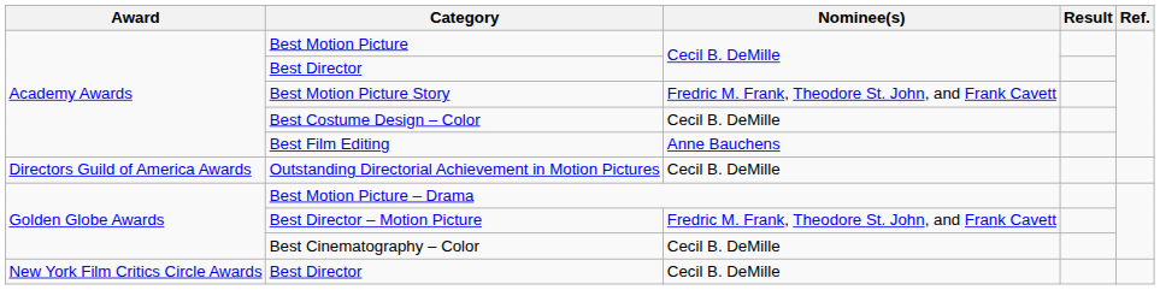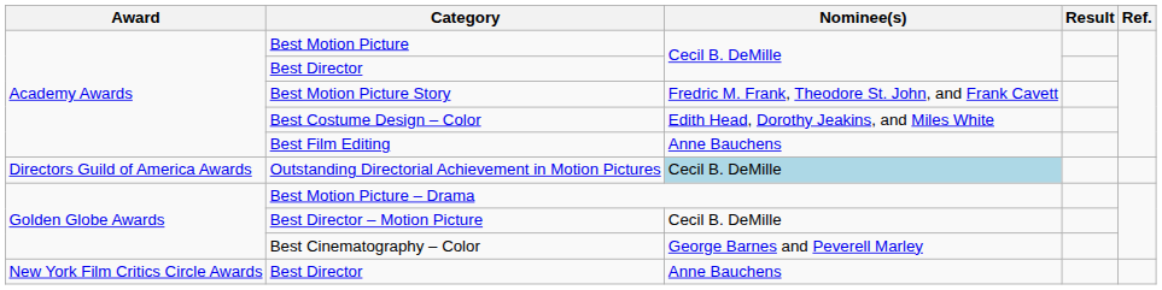Best Costume Design – Color | Nominee(s): Cecil B. DeMille -> Edith Head, Dorothy Jeakins, and Miles White
Outstanding Directorial Achievement in Motion Pictures | Nominee(s): no background -> lightblue background
Best Director – Motion Picture | Nominee(s): Fredric M. Frank, Theodore St. John, and Frank Cavett -> Cecil B. DeMille
Best Cinematography – Color | Nominee(s): Cecil B. DeMille -> George Barnes and Peverell Marley
New York Film Critics Circle Awards / Best Director | Nominee(s): Cecil B. DeMille -> Anne Bauchens
